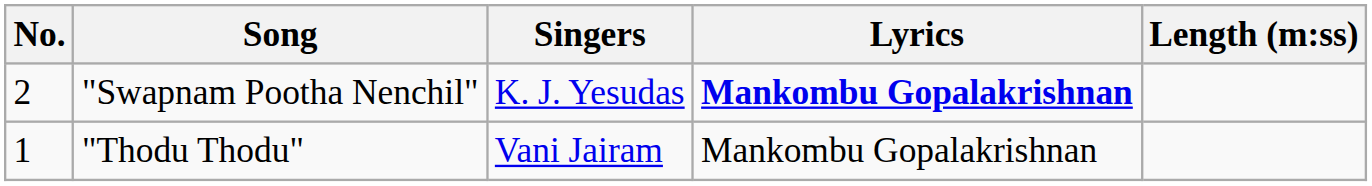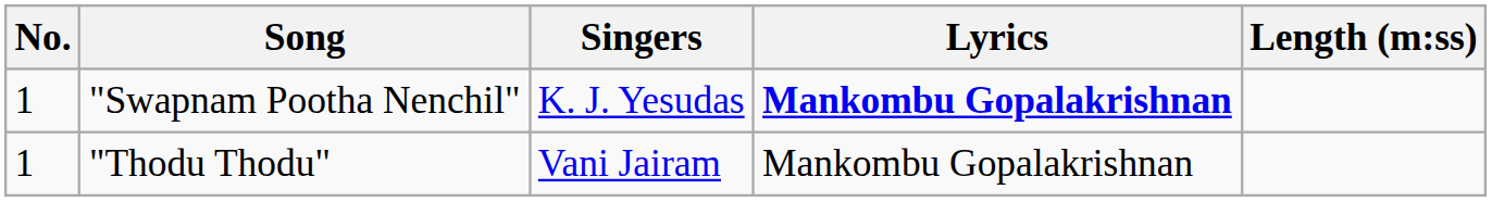"Swapnam Pootha Nenchil" | No.: 2 -> 1
